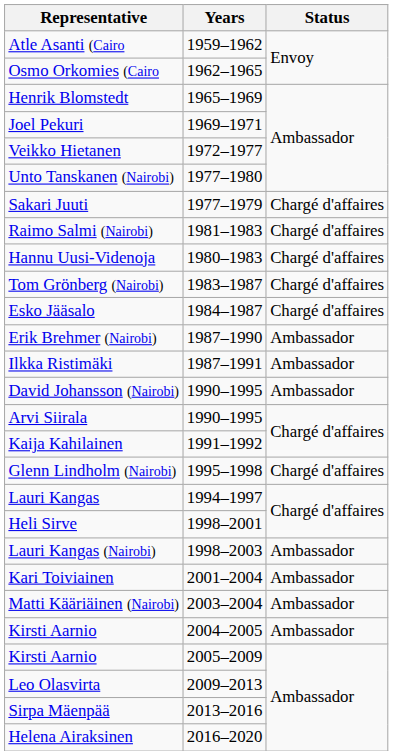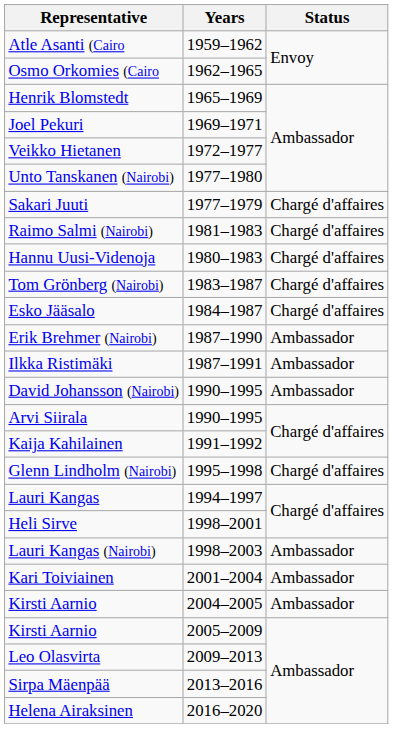- row: Matti Kääriäinen (Nairobi) | 2003–2004 | Ambassador
